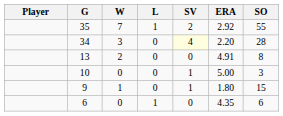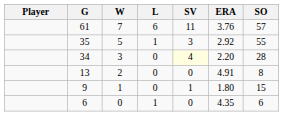+ row: 61 | 7 | 6 | 11 | 3.76 | 57
35 | W: 7 -> 5
35 | SV: 2 -> 3
- row: 10 | 0 | 0 | 1 | 5.00 | 3
